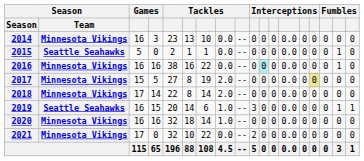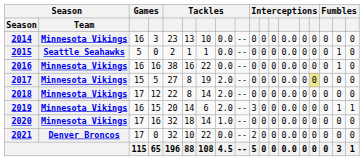2016 | column 11: paleturquoise background -> no background
2018 | column 4: 14 -> 12
2019 | Season / Team: Seattle Seahawks -> Minnesota Vikings
2019 | column 8: 1.0 -> 2.0
2020 | column 3: 16 -> 17
2021 | Season / Team: Minnesota Vikings -> Denver Broncos
